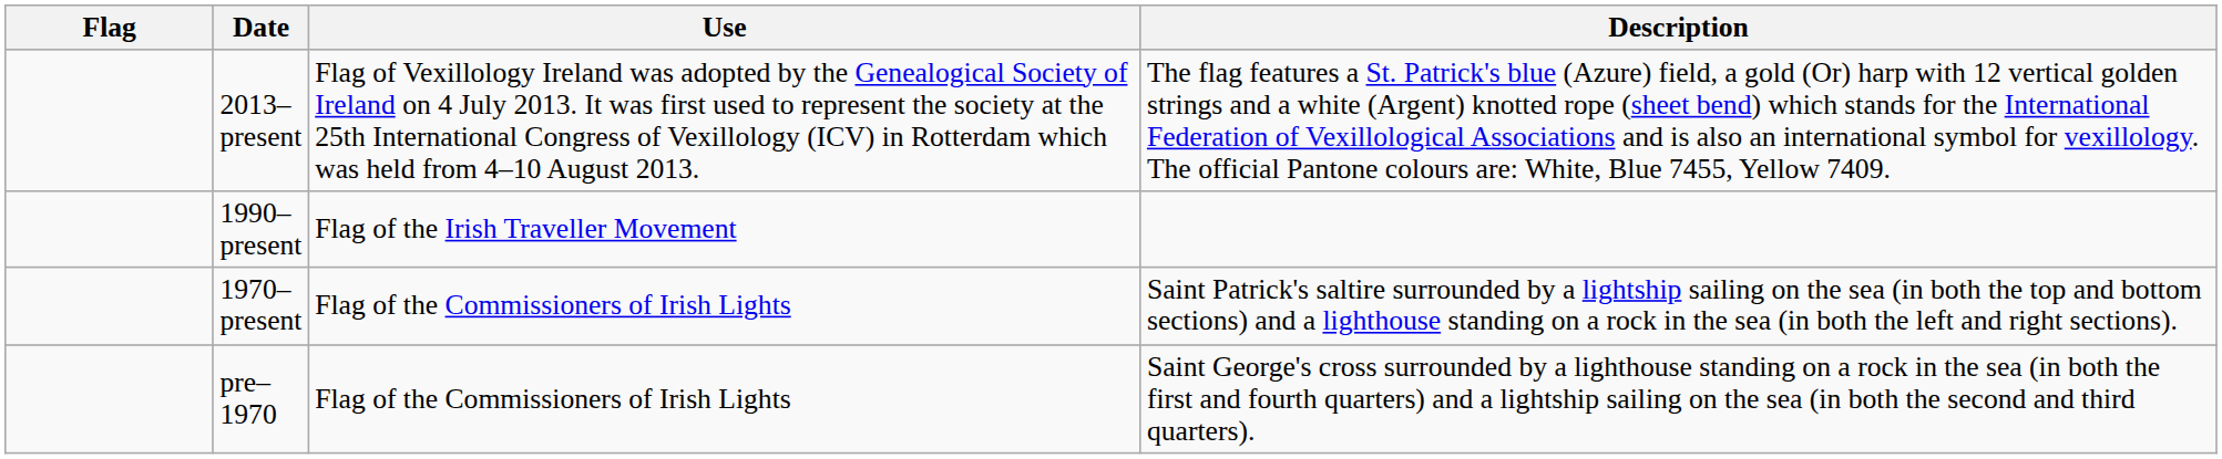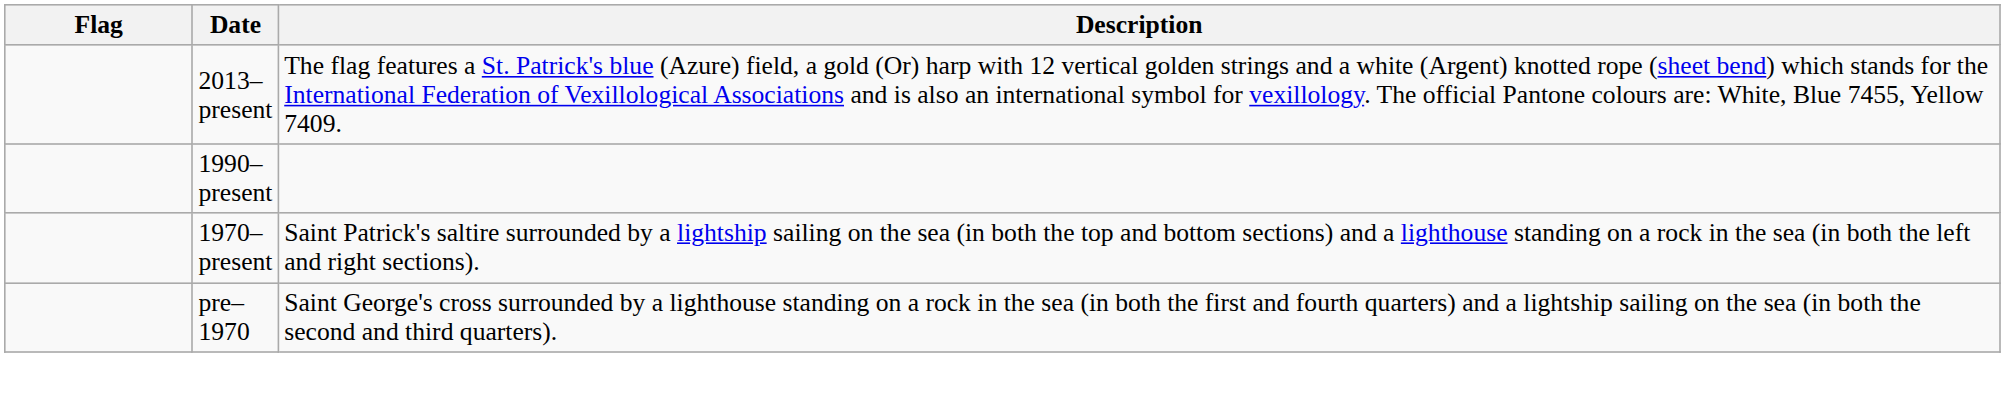- column: Use | Flag of Vexillology Ireland was adopted by the Genealogical Society of Ireland on 4 July 2013. It was first used to represent the society at the 25th International Congress of Vexillology (ICV) in Rotterdam which was held from 4–10 August 2013. | Flag of the Irish Traveller Movement | Flag of the Commissioners of Irish Lights | Flag of the Commissioners of Irish Lights
